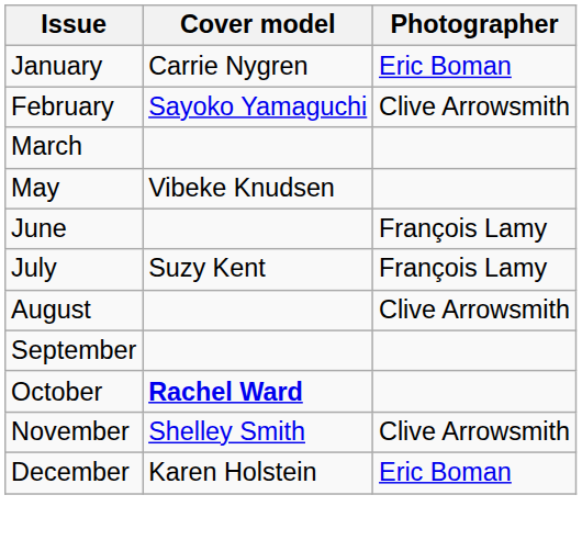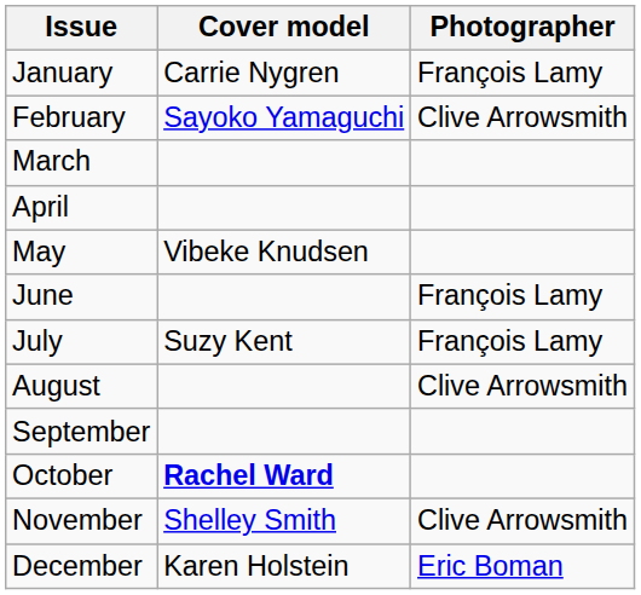January | Photographer: Eric Boman -> François Lamy
+ row: April
